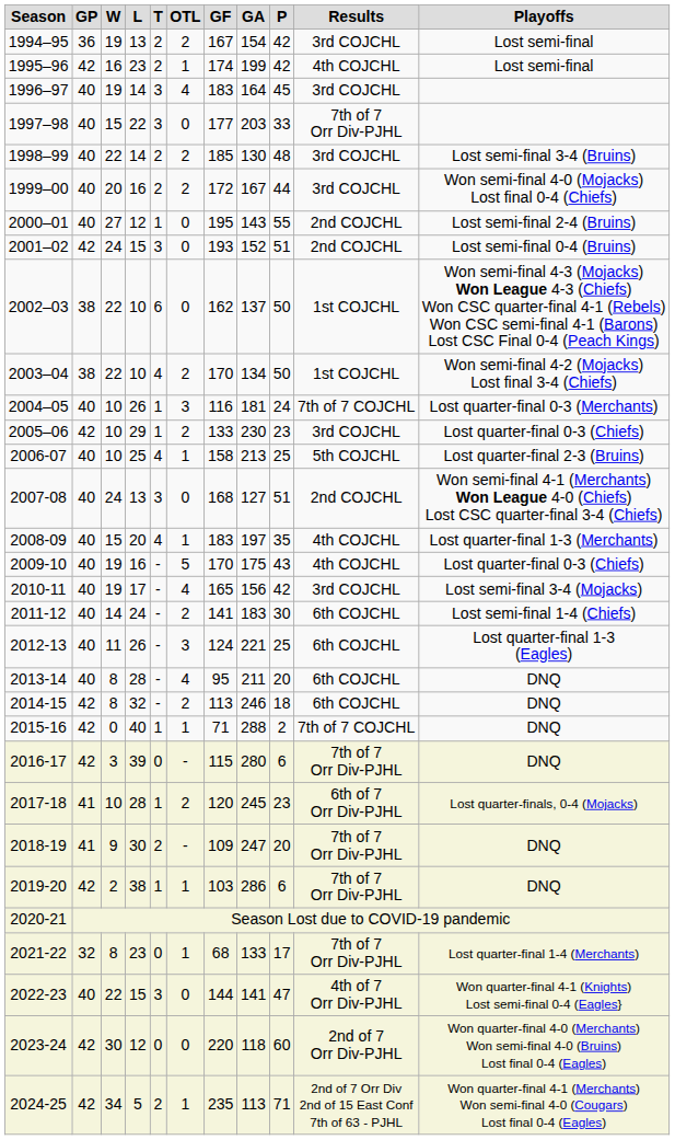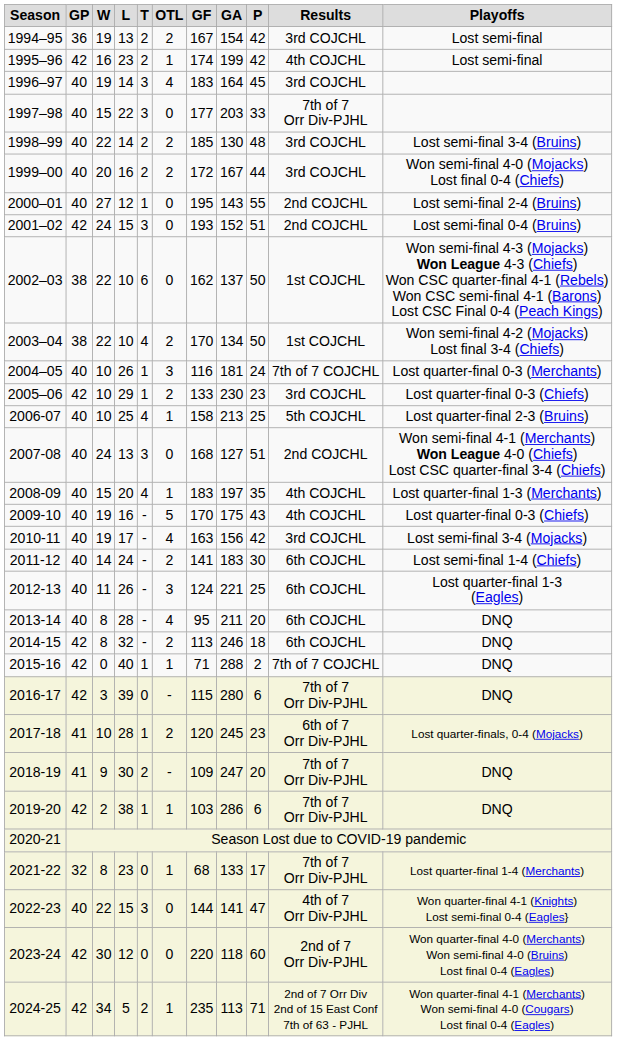2010-11 | GF: 165 -> 163
